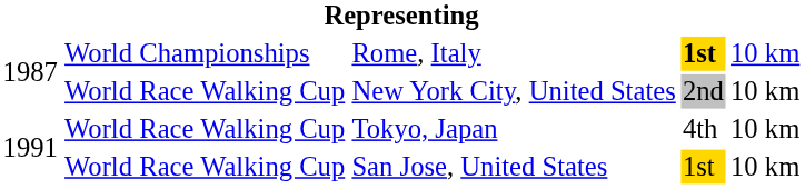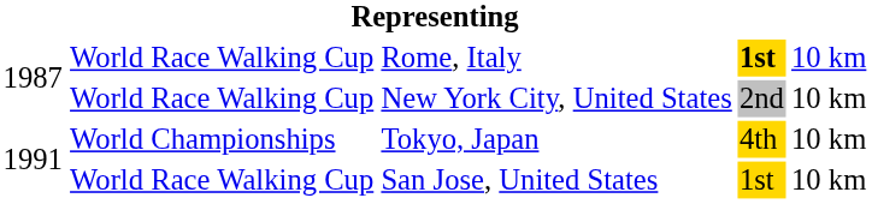Rome, Italy | column 2: World Championships -> World Race Walking Cup
Tokyo, Japan | column 2: World Race Walking Cup -> World Championships
Tokyo, Japan | column 4: no background -> gold background
